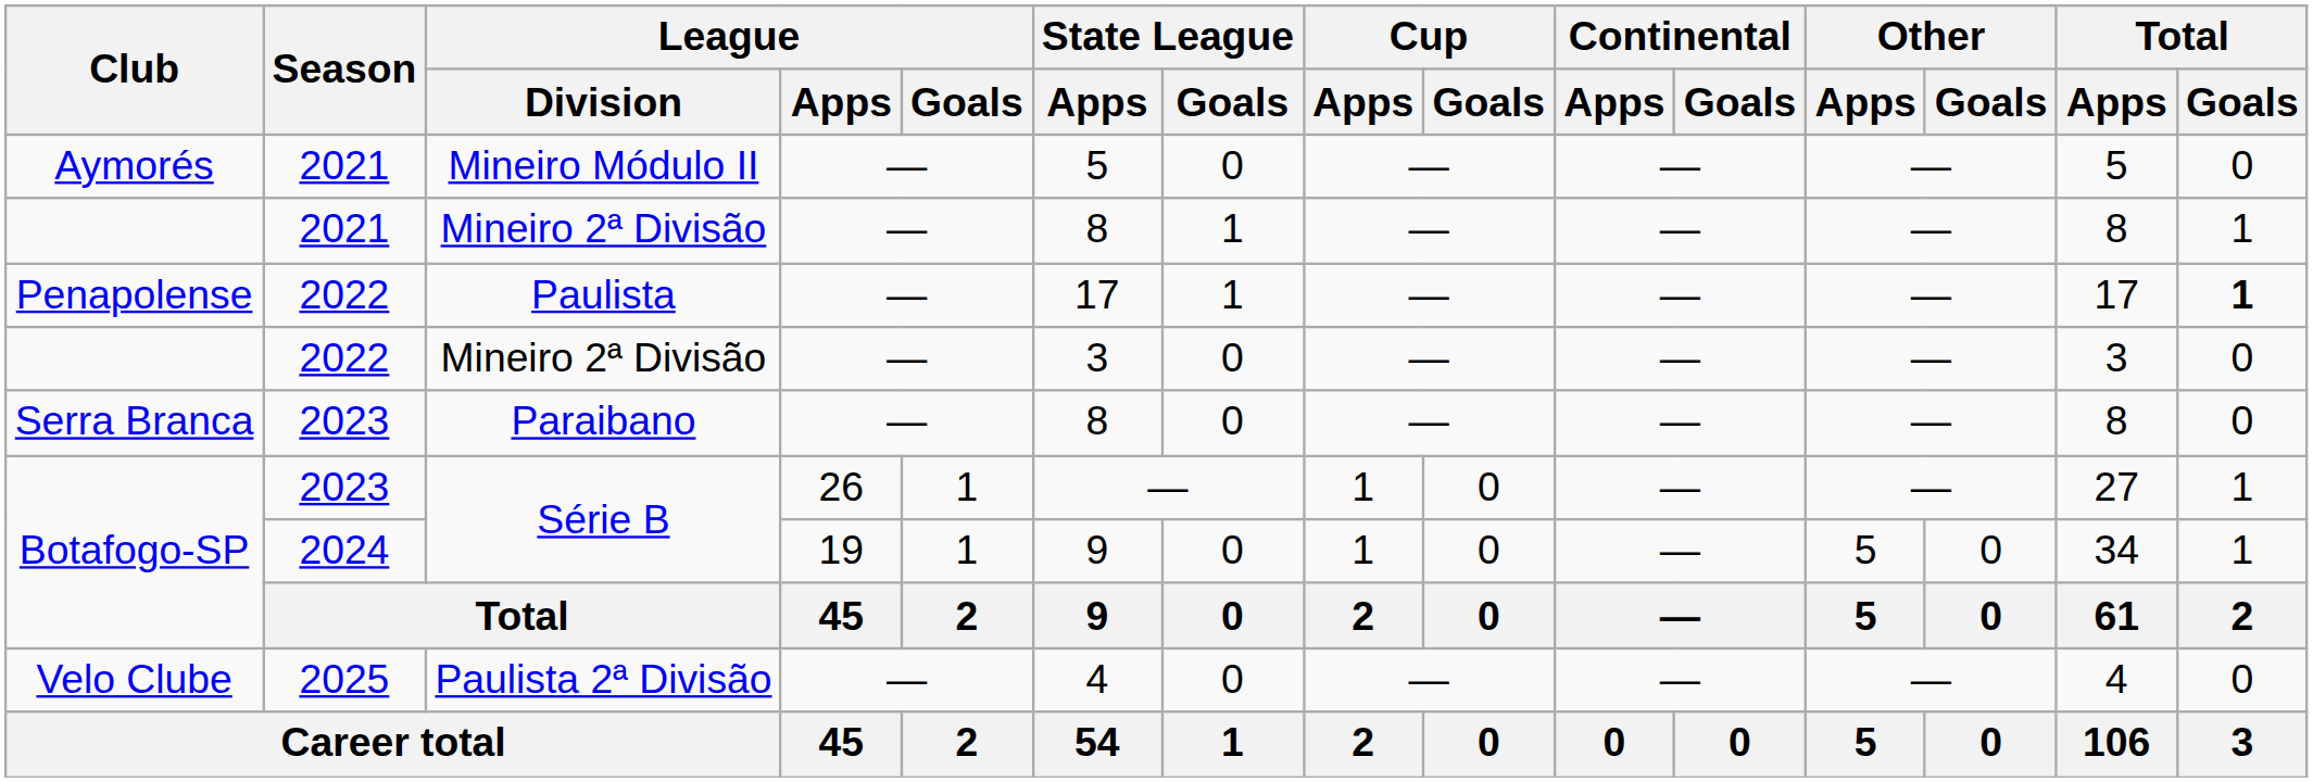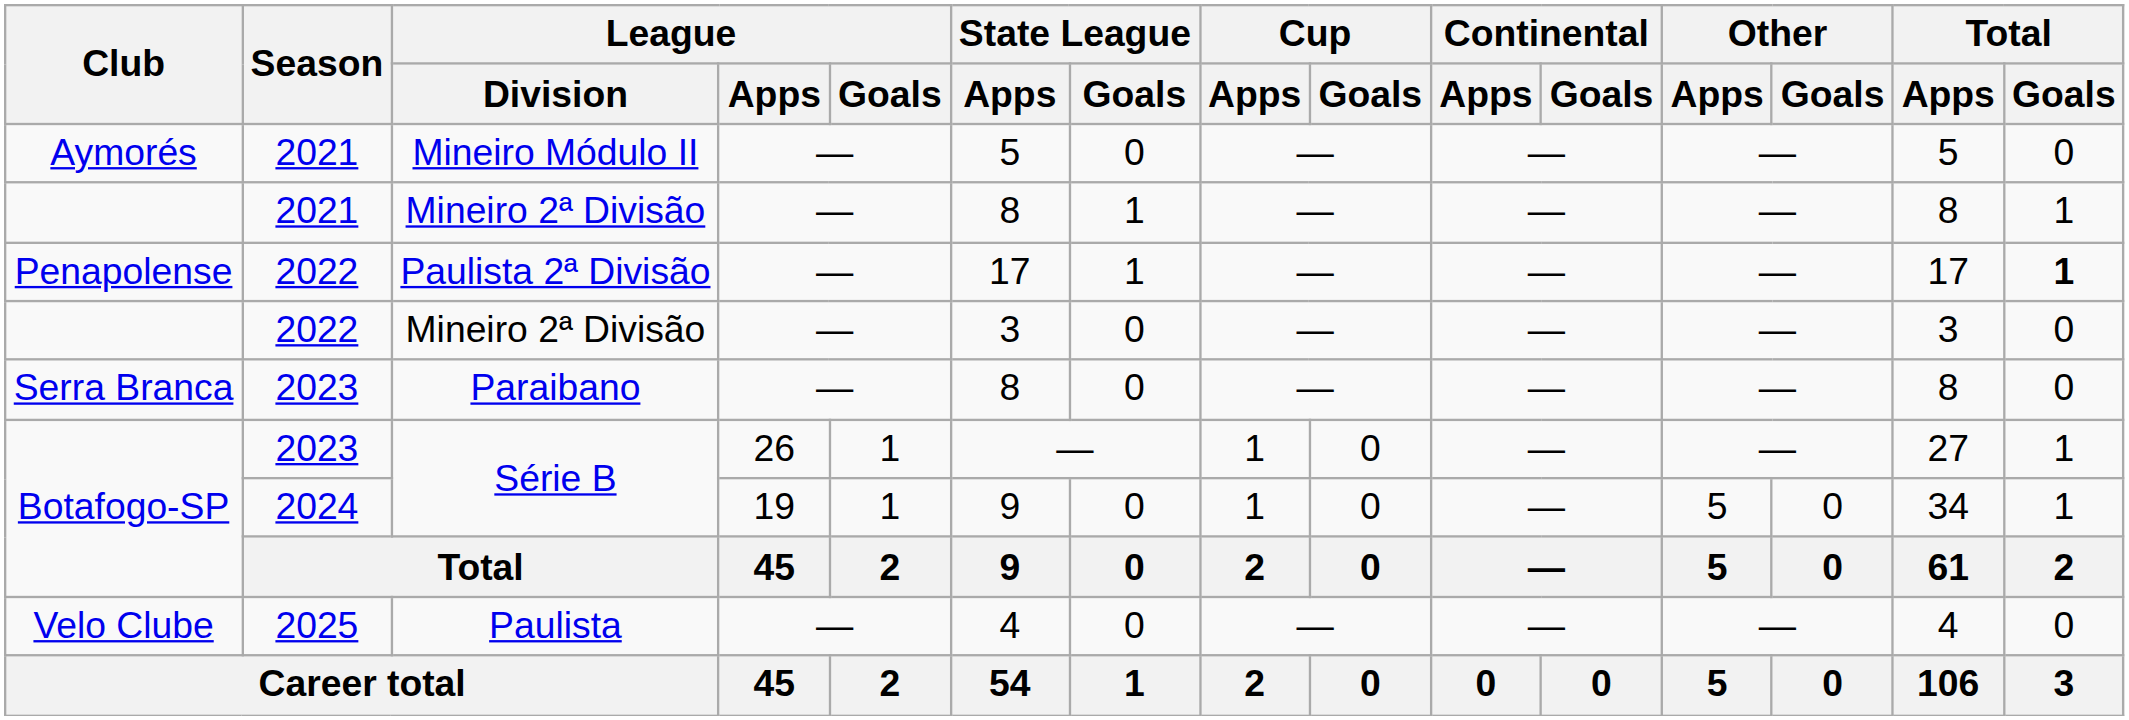Penapolense | League / Division: Paulista -> Paulista 2ª Divisão
Velo Clube | League / Division: Paulista 2ª Divisão -> Paulista
